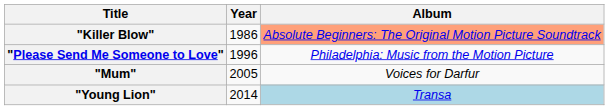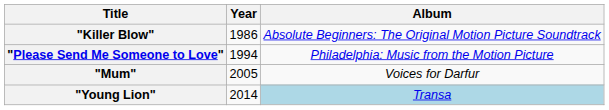"Killer Blow" | Album: lightsalmon background -> no background
"Please Send Me Someone to Love" | Year: 1996 -> 1994
